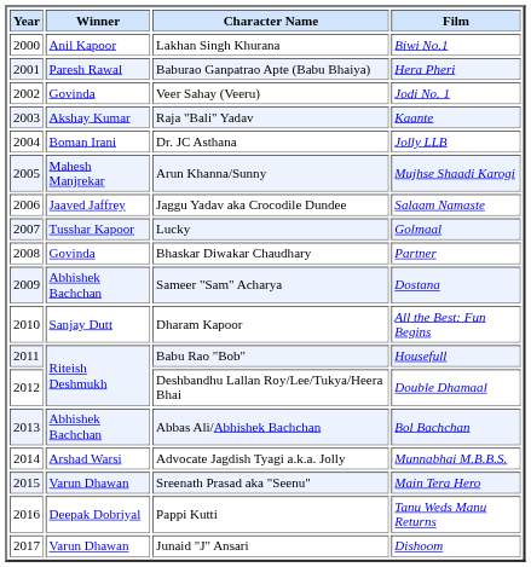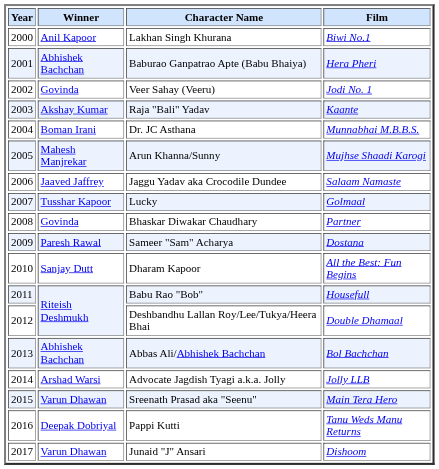Baburao Ganpatrao Apte (Babu Bhaiya) | Winner: Paresh Rawal -> Abhishek Bachchan
Dr. JC Asthana | Film: Jolly LLB -> Munnabhai M.B.B.S.
Sameer "Sam" Acharya | Winner: Abhishek Bachchan -> Paresh Rawal
Advocate Jagdish Tyagi a.k.a. Jolly | Film: Munnabhai M.B.B.S. -> Jolly LLB
